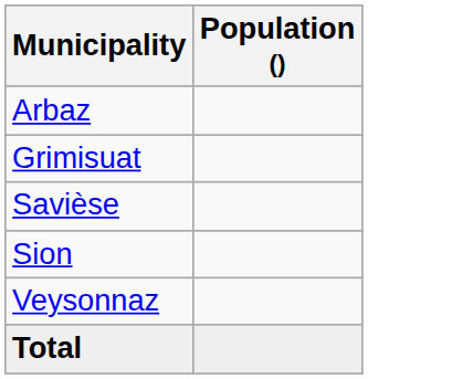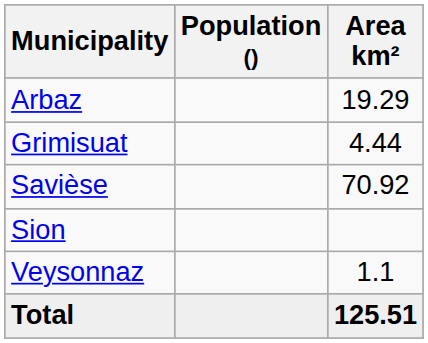+ column: Area km² | 19.29 | 4.44 | 70.92 | 1.1 | 125.51
